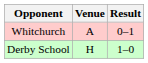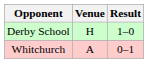rows swapped: Derby School <-> Whitchurch
